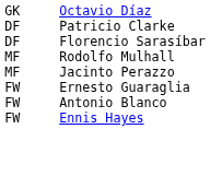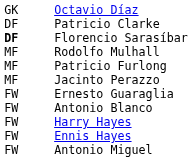Florencio Sarasíbar | column 1: normal -> bold
+ row: MF | Patricio Furlong
+ row: FW | Harry Hayes
+ row: FW | Antonio Miguel
